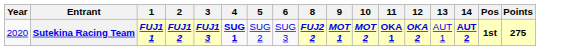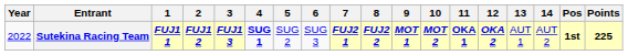+ column: 7 | FUJ2 1
Sutekina Racing Team | Year: 2020 -> 2022
Sutekina Racing Team | 14: bold -> normal
Sutekina Racing Team | Points: 275 -> 225
